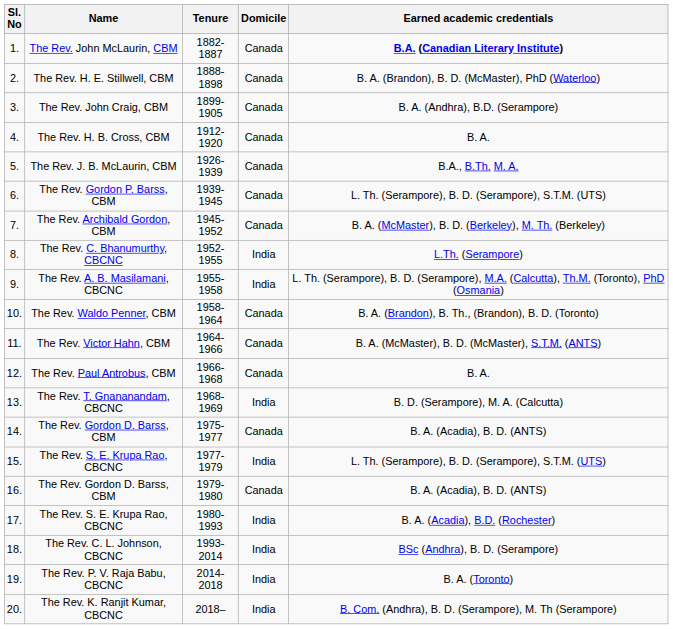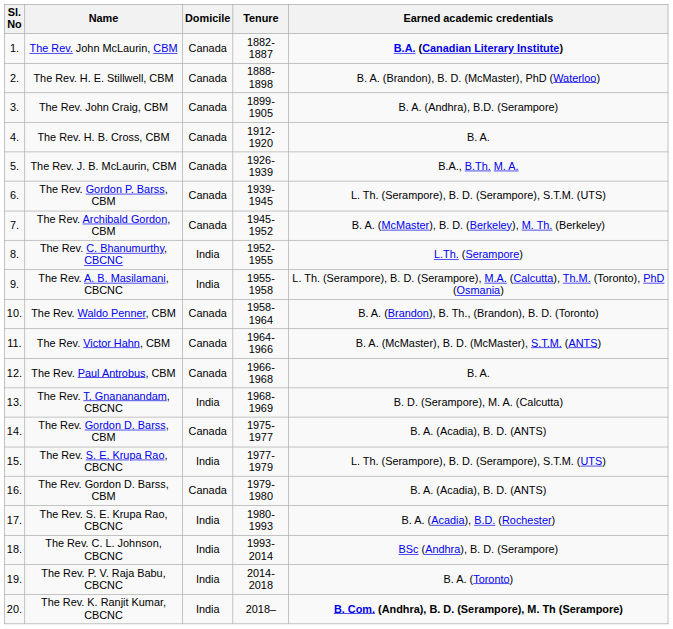columns swapped: Tenure <-> Domicile
The Rev. K. Ranjit Kumar, CBCNC | Earned academic credentials: normal -> bold
